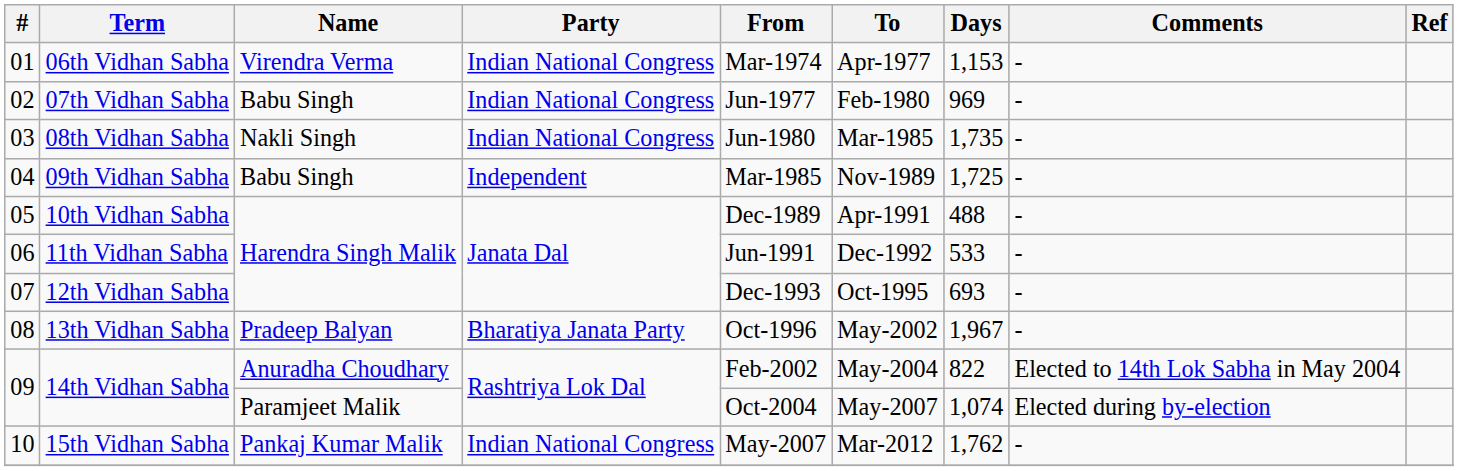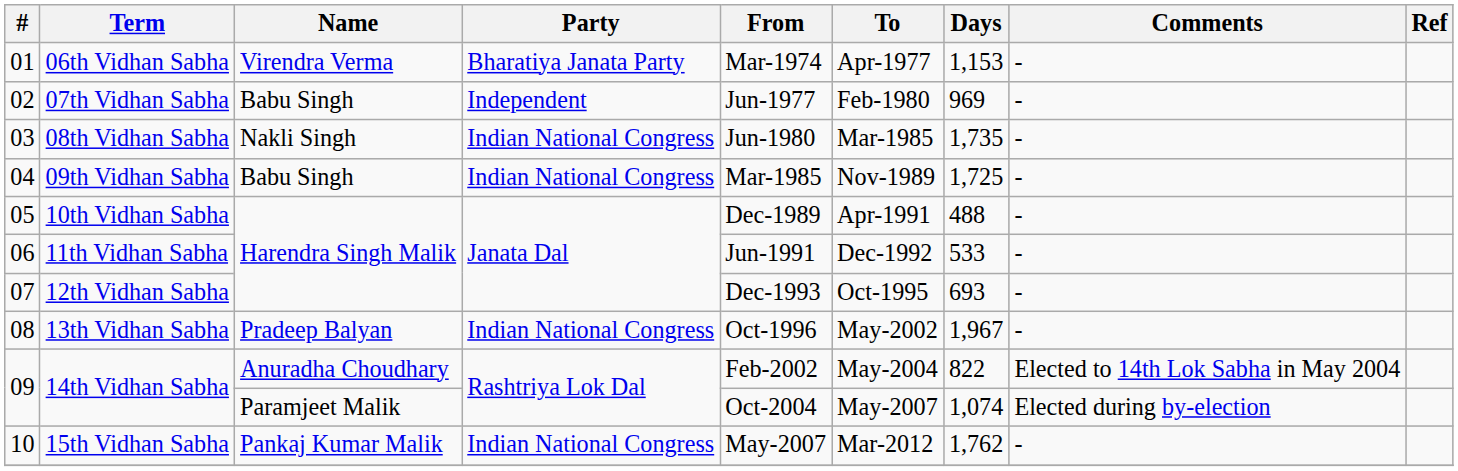06th Vidhan Sabha | Party: Indian National Congress -> Bharatiya Janata Party
07th Vidhan Sabha | Party: Indian National Congress -> Independent
09th Vidhan Sabha | Party: Independent -> Indian National Congress
13th Vidhan Sabha | Party: Bharatiya Janata Party -> Indian National Congress
